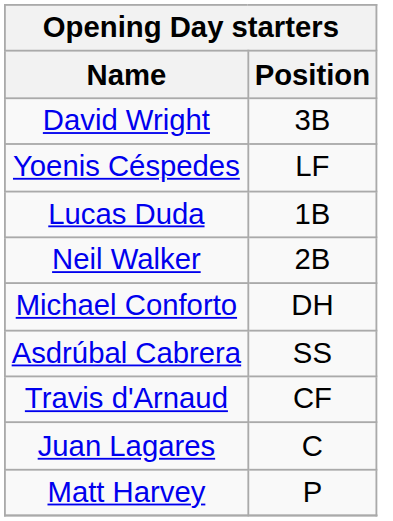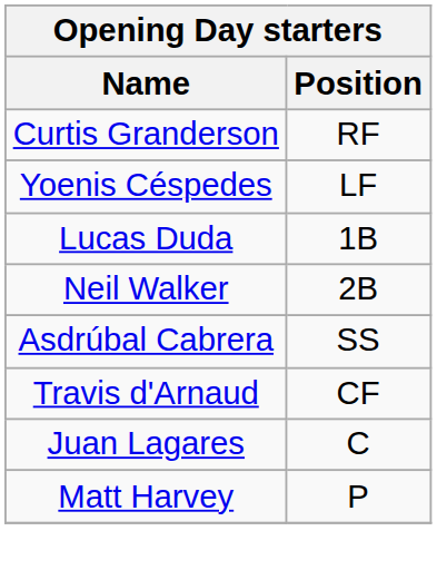+ row: Curtis Granderson | RF
- row: David Wright | 3B
- row: Michael Conforto | DH
